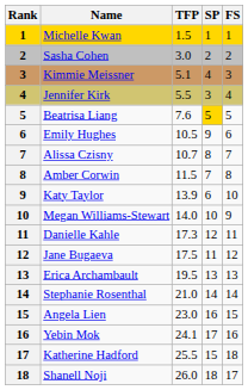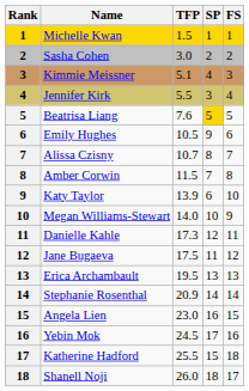Stephanie Rosenthal | TFP: 21.0 -> 20.9
Yebin Mok | TFP: 24.1 -> 24.5
